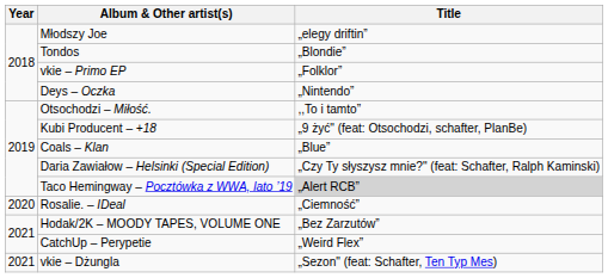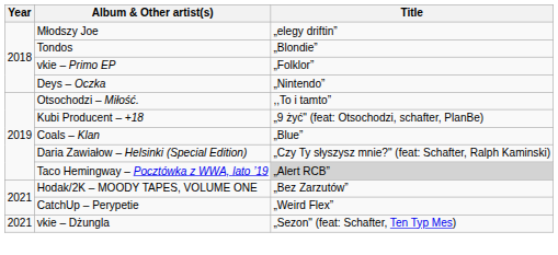- row: 2020 | Rosalie. – IDeal | „Ciemność”
